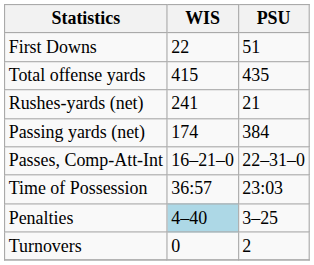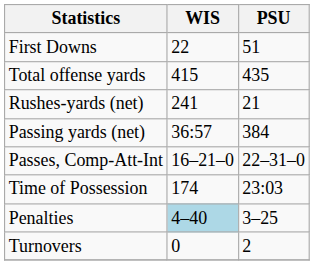Passing yards (net) | WIS: 174 -> 36:57
Time of Possession | WIS: 36:57 -> 174
